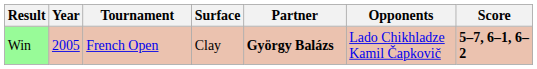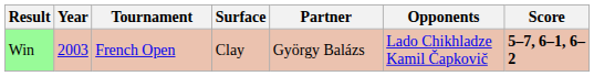Win | Year: 2005 -> 2003
Win | Partner: bold -> normal
